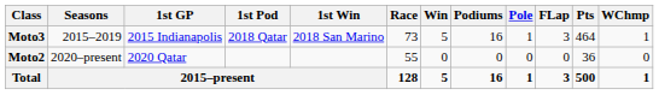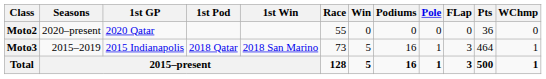rows swapped: Moto3 <-> Moto2
